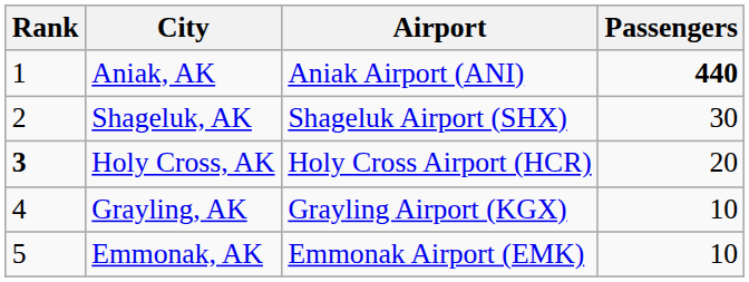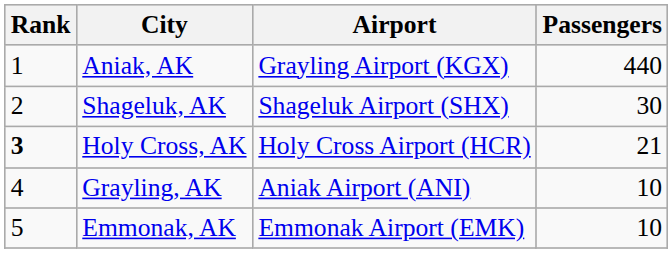Aniak, AK | Airport: Aniak Airport (ANI) -> Grayling Airport (KGX)
Aniak, AK | Passengers: bold -> normal
Holy Cross, AK | Passengers: 20 -> 21
Grayling, AK | Airport: Grayling Airport (KGX) -> Aniak Airport (ANI)
